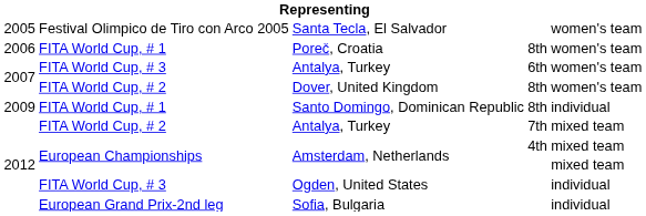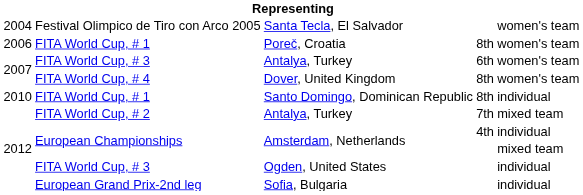Santa Tecla, El Salvador | column 1: 2005 -> 2004
Dover, United Kingdom | column 2: FITA World Cup, # 2 -> FITA World Cup, # 4
Santo Domingo, Dominican Republic | column 1: 2009 -> 2010
Amsterdam, Netherlands / 4th | column 5: mixed team -> individual
